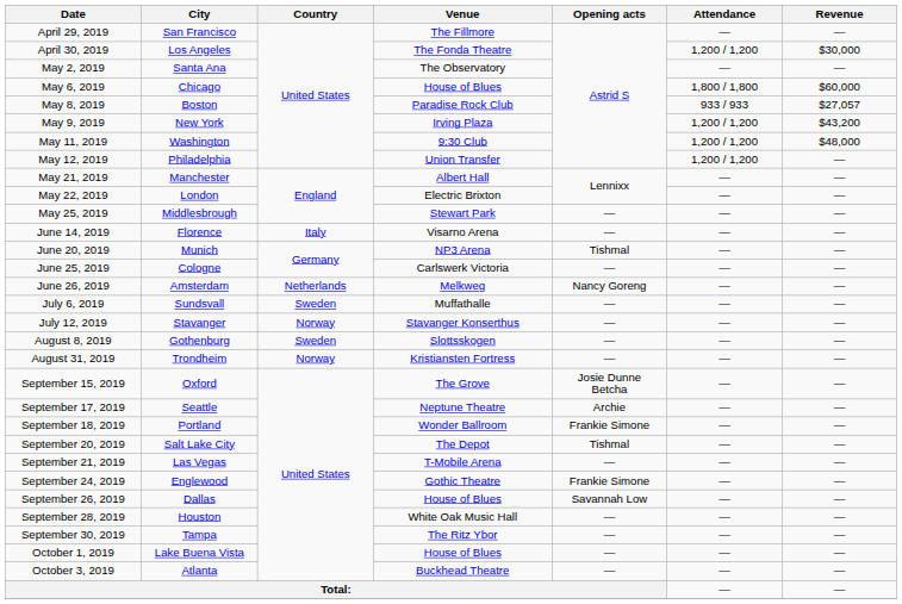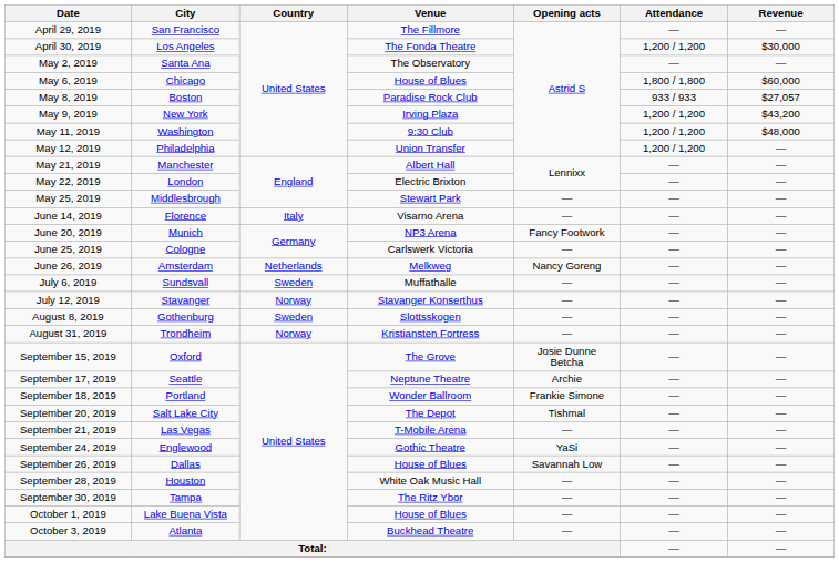June 20, 2019 | Opening acts: Tishmal -> Fancy Footwork
September 24, 2019 | Opening acts: Frankie Simone -> YaSi
